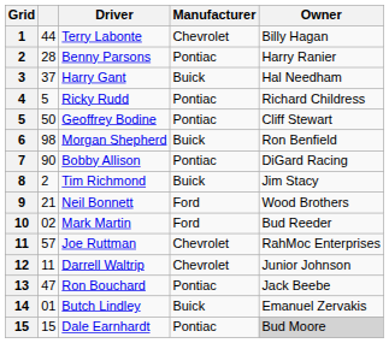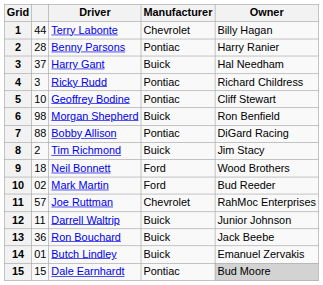Ricky Rudd | column 2: 5 -> 3
Geoffrey Bodine | column 2: 50 -> 10
Bobby Allison | column 2: 90 -> 88
Neil Bonnett | column 2: 21 -> 18
Darrell Waltrip | Manufacturer: Chevrolet -> Buick
Ron Bouchard | column 2: 47 -> 36
Ron Bouchard | Manufacturer: Pontiac -> Buick
